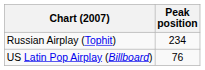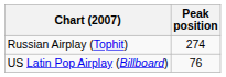Russian Airplay (Tophit) | Peak position: 234 -> 274
